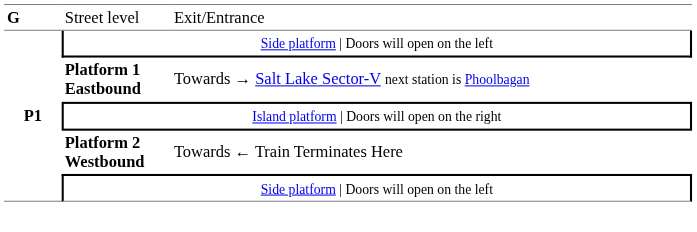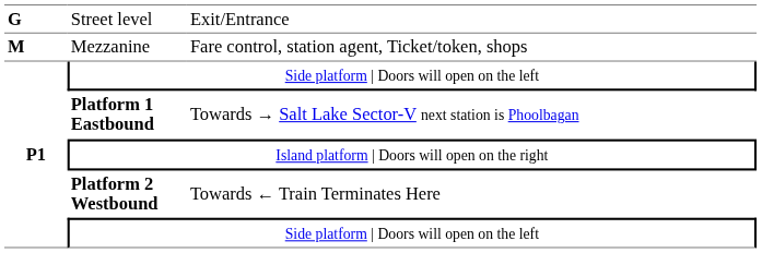+ row: M | Mezzanine | Fare control, station agent, Ticket/token, shops
